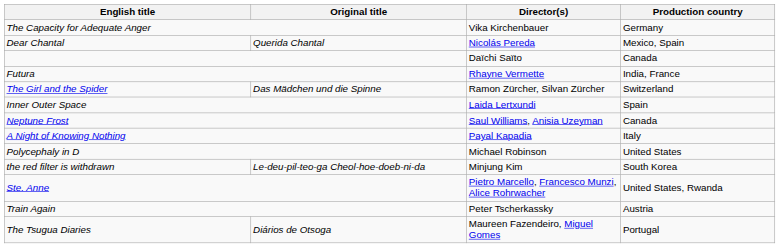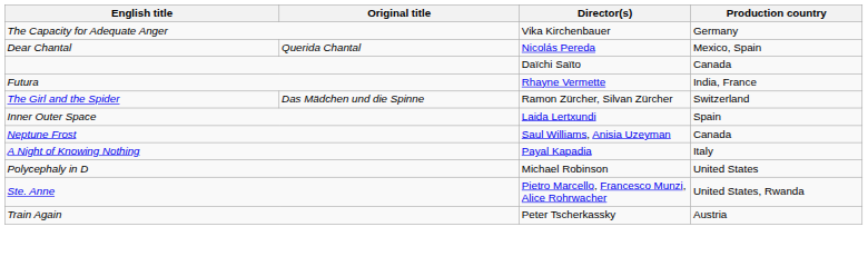- row: the red filter is withdrawn | Le-deu-pil-teo-ga Cheol-hoe-doeb-ni-da | Minjung Kim | South Korea
- row: The Tsugua Diaries | Diários de Otsoga | Maureen Fazendeiro, Miguel Gomes | Portugal
